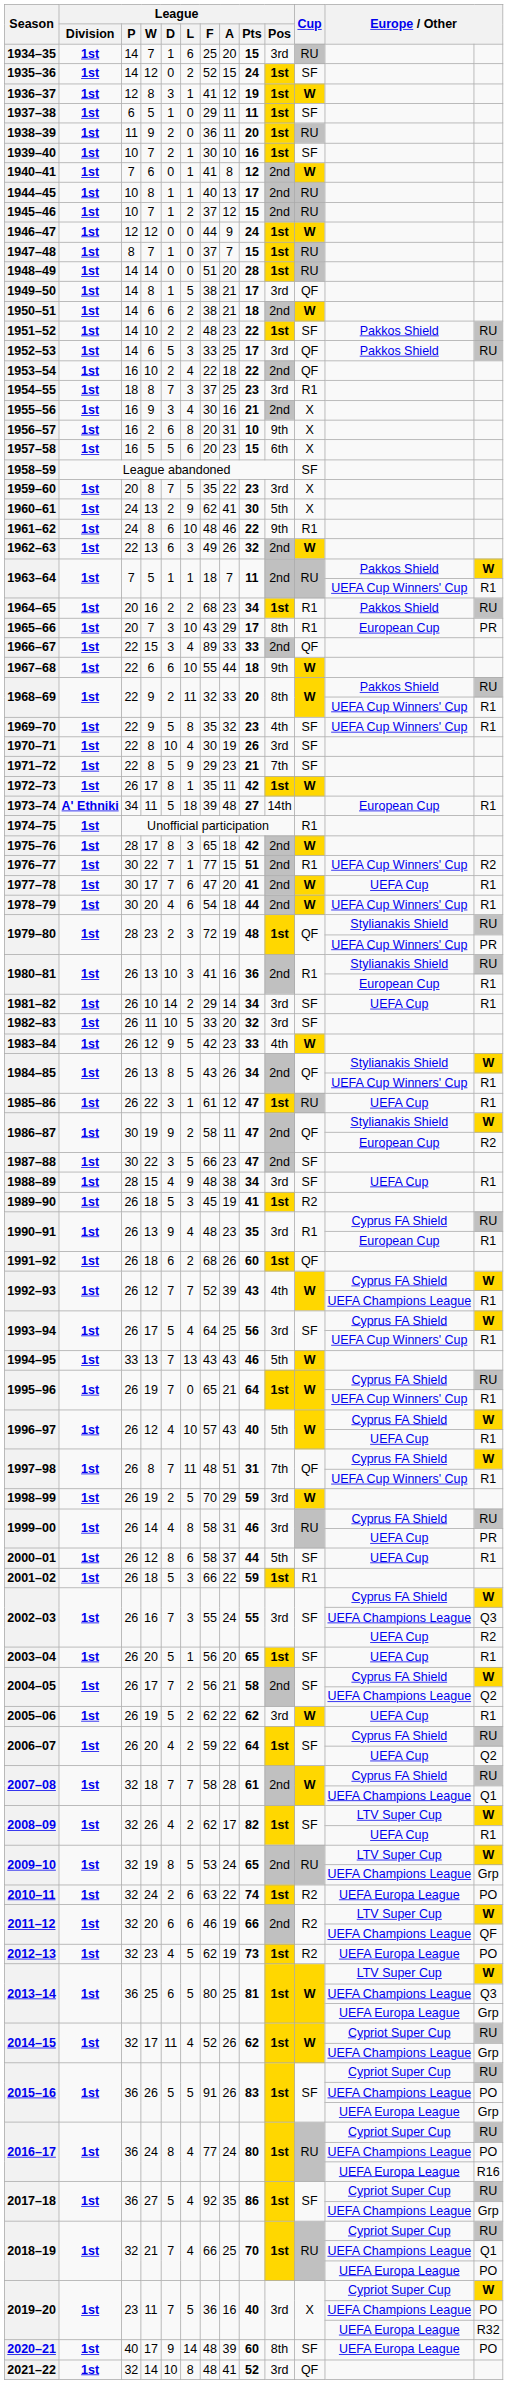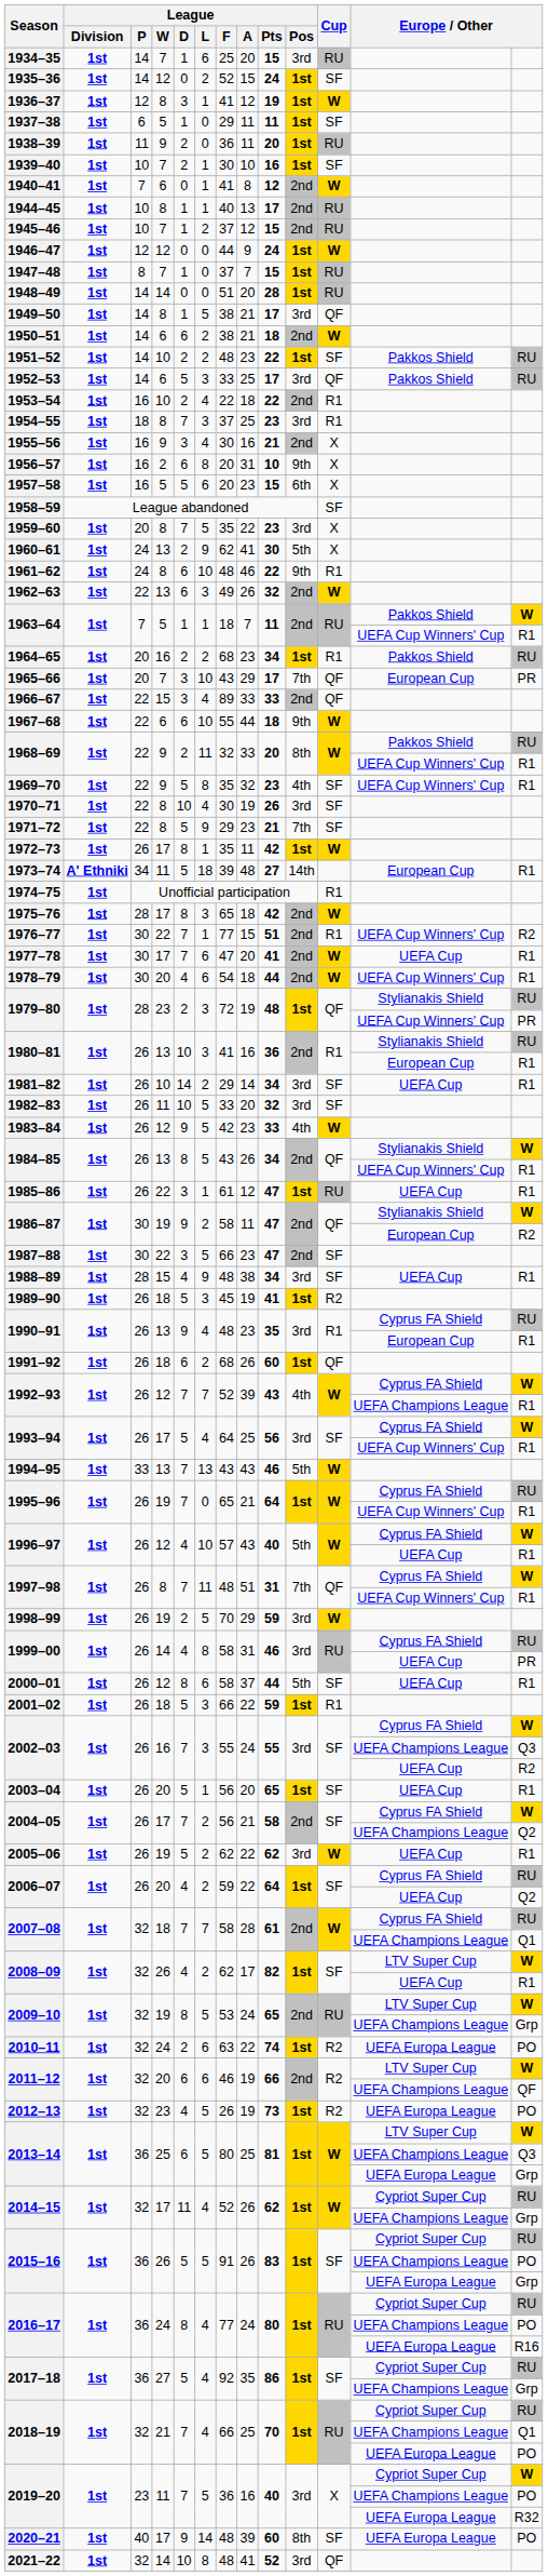1953–54 | Cup: QF -> R1
1965–66 | League / Pos: 8th -> 7th
1965–66 | Cup: R1 -> QF
2012–13 | League / F: 62 -> 26
